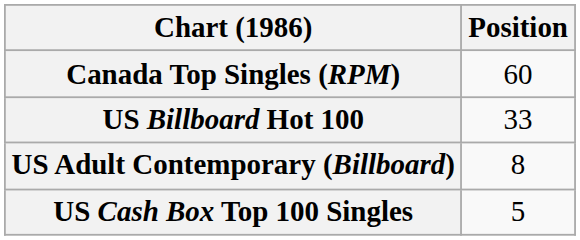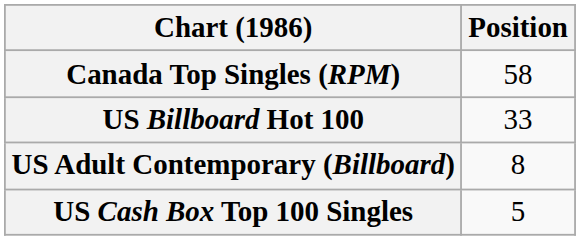Canada Top Singles (RPM) | Position: 60 -> 58
